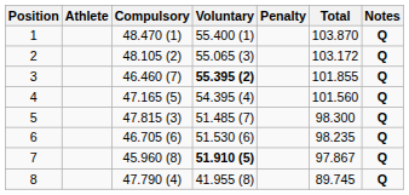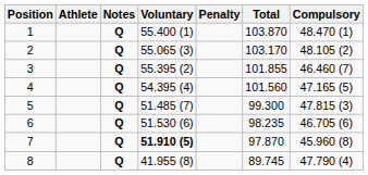columns swapped: Compulsory <-> Notes
2 | Total: 103.172 -> 103.170
3 | Voluntary: bold -> normal
5 | Total: 98.300 -> 99.300
7 | Total: 97.867 -> 97.870
